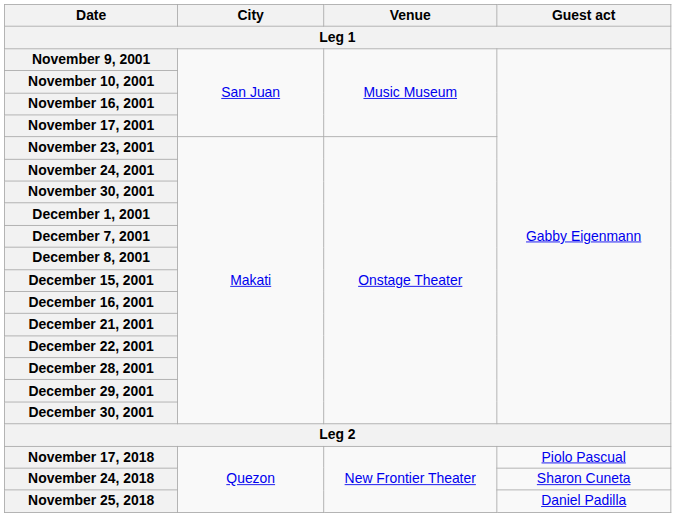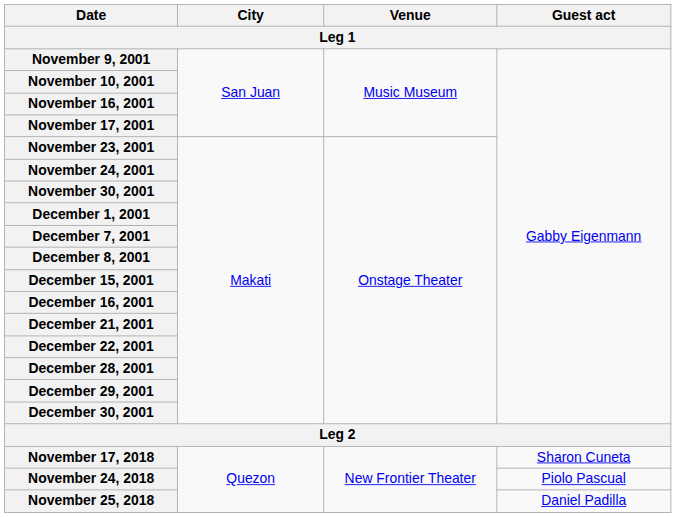November 17, 2018 | Guest act: Piolo Pascual -> Sharon Cuneta
November 24, 2018 | Guest act: Sharon Cuneta -> Piolo Pascual
